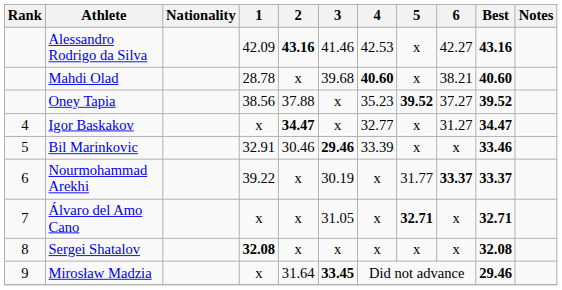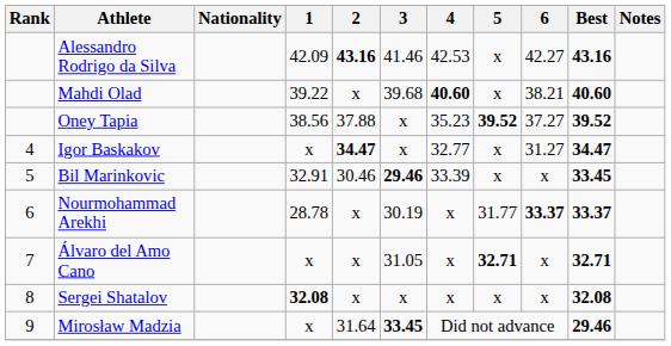Mahdi Olad | 1: 28.78 -> 39.22
Bil Marinkovic | Best: 33.46 -> 33.45
Nourmohammad Arekhi | 1: 39.22 -> 28.78
